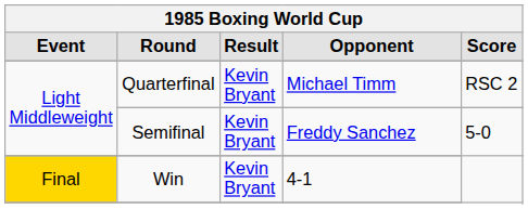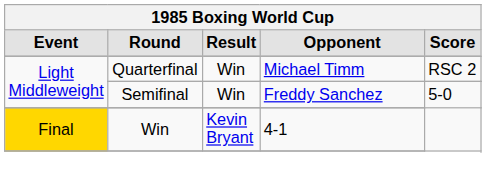Quarterfinal | Result: Kevin Bryant -> Win
Semifinal | Result: Kevin Bryant -> Win
